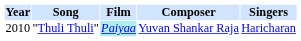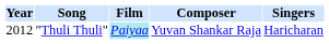"Thuli Thuli" | Year: 2010 -> 2012
